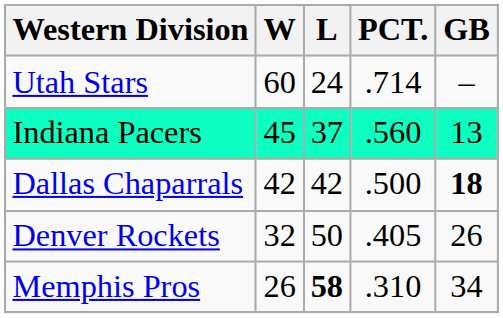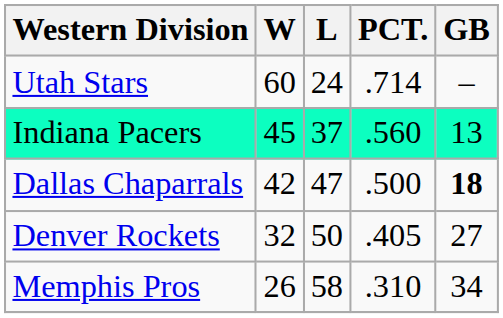Dallas Chaparrals | L: 42 -> 47
Denver Rockets | GB: 26 -> 27
Memphis Pros | L: bold -> normal
